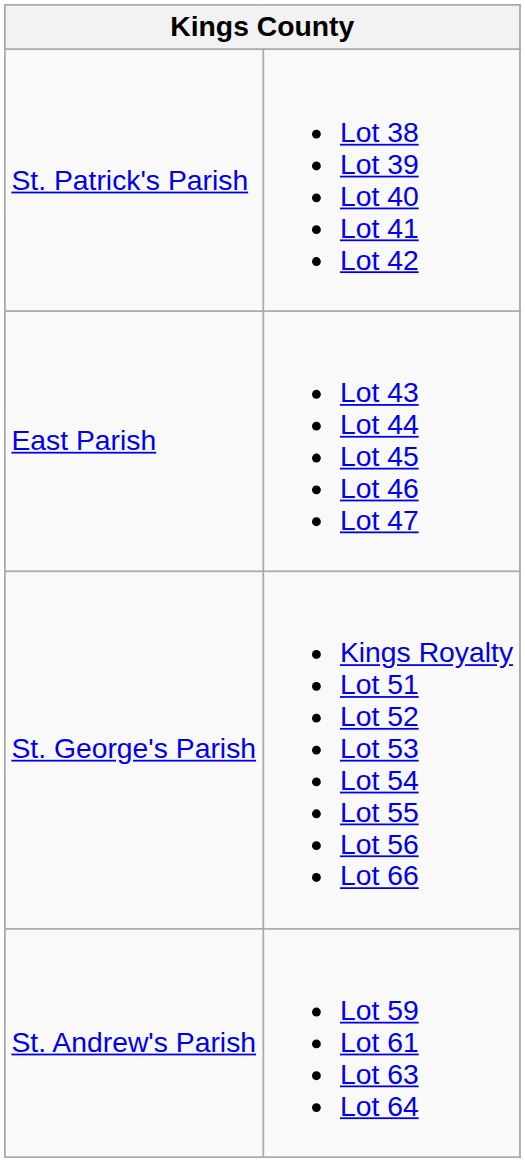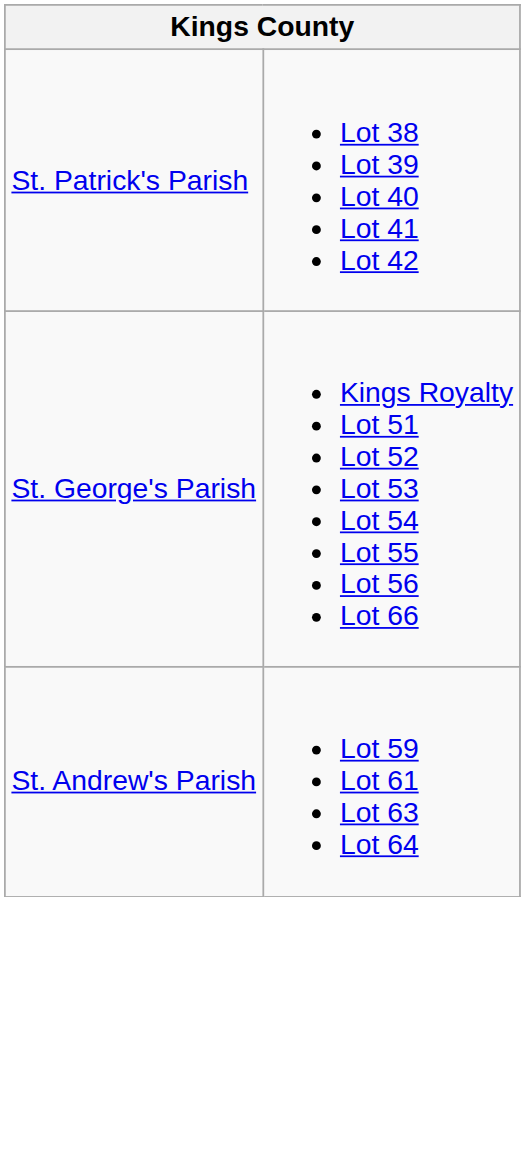- row: East Parish | Lot 43 Lot 44 Lot 45 Lot 46 Lot 47
